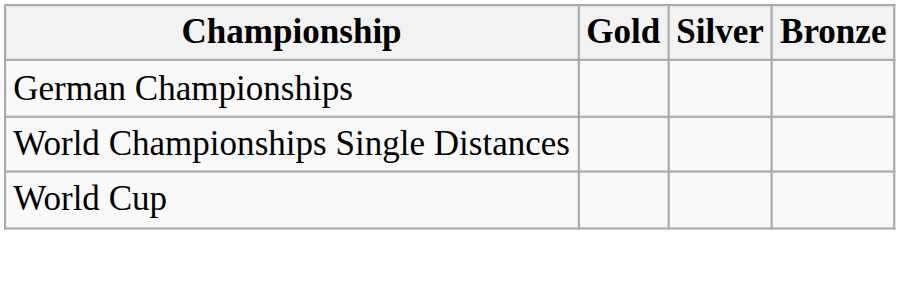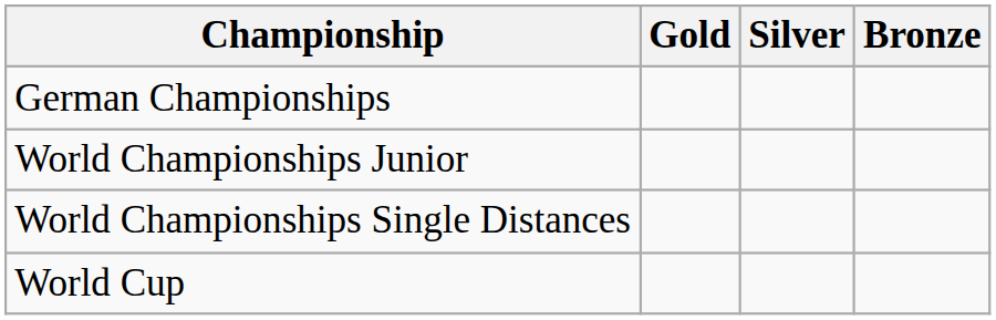+ row: World Championships Junior
